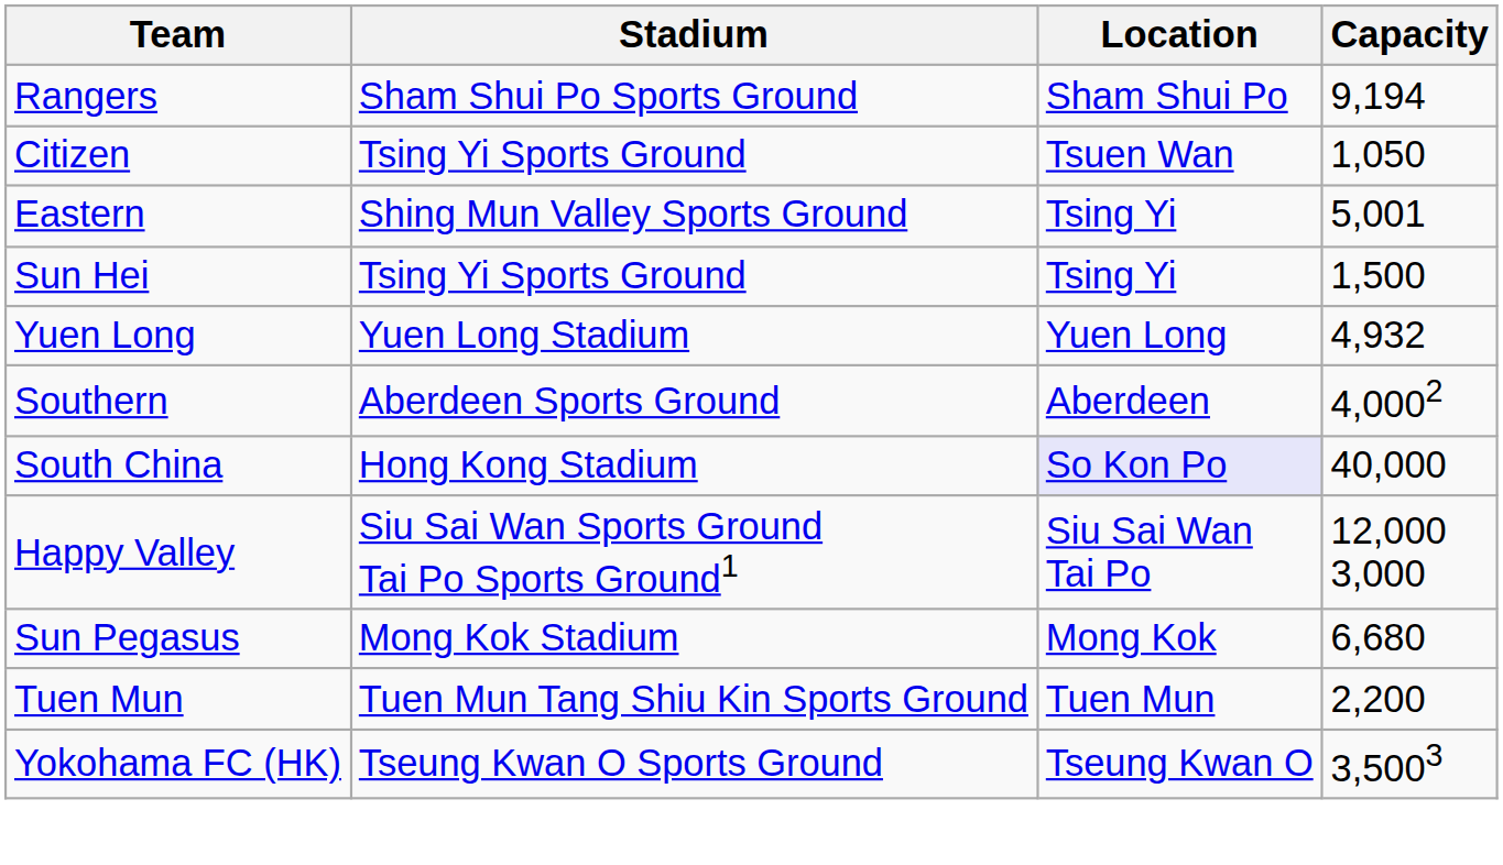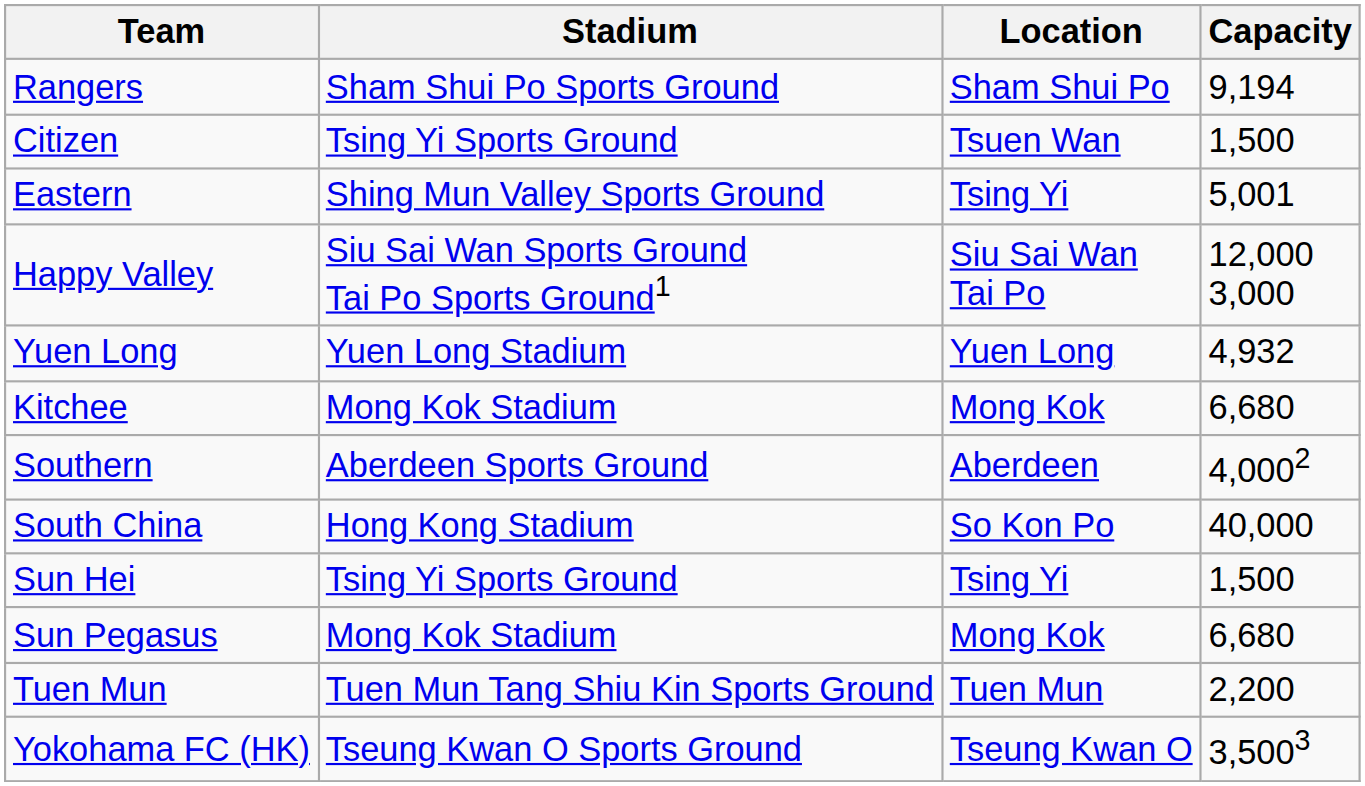Citizen | Capacity: 1,050 -> 1,500
rows swapped: Happy Valley <-> Sun Hei
+ row: Kitchee | Mong Kok Stadium | Mong Kok | 6,680
South China | Location: lavender background -> no background
